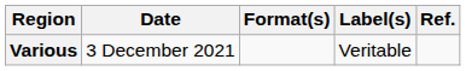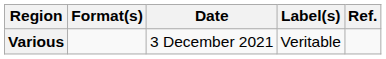columns swapped: Date <-> Format(s)
